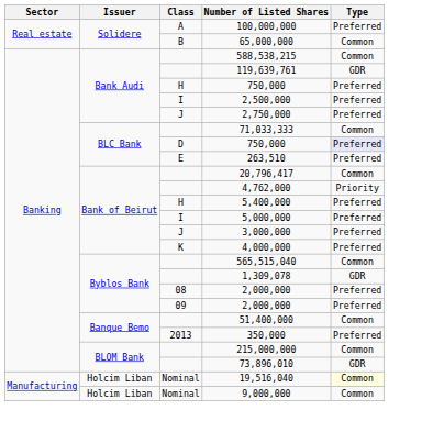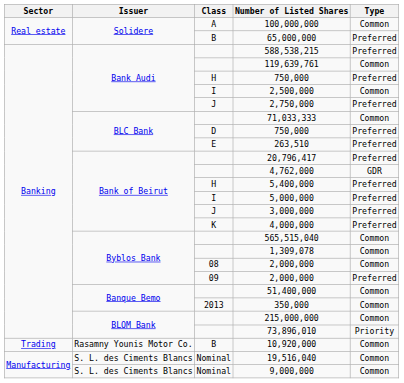100,000,000 | Type: Preferred -> Common
65,000,000 | Type: Common -> Preferred
588,538,215 | Type: Common -> Preferred
119,639,761 | Type: GDR -> Common
2,500,000 | Type: Preferred -> Common
D / 750,000 | Type: lavender background -> no background
20,796,417 | Type: Common -> Preferred
4,762,000 | Type: Priority -> GDR
1,309,078 | Type: GDR -> Common
08 / 2,000,000 | Type: Preferred -> Common
350,000 | Type: Preferred -> Common
73,896,010 | Type: GDR -> Priority
+ row: Trading | Rasamny Younis Motor Co. | B | 10,920,000 | Common
19,516,040 | Issuer: Holcim Liban -> S. L. des Ciments Blancs
19,516,040 | Type: lightyellow background -> no background
9,000,000 | Issuer: Holcim Liban -> S. L. des Ciments Blancs
